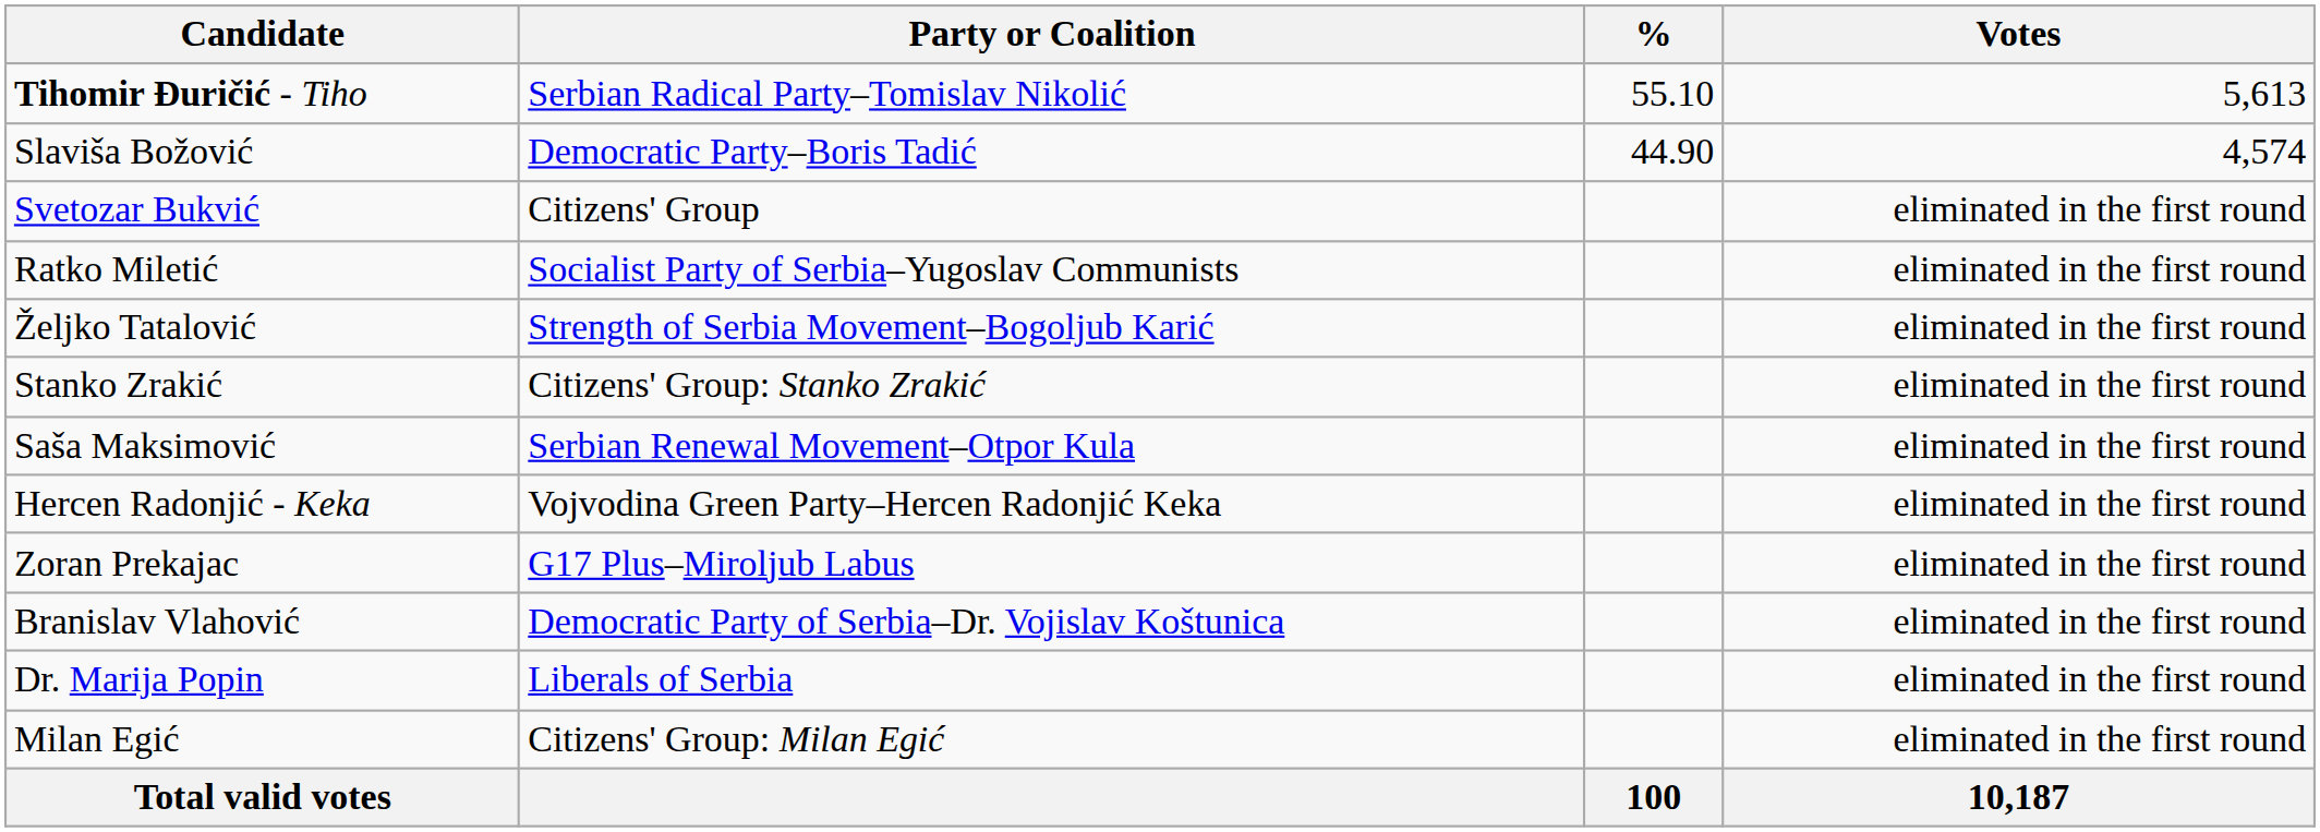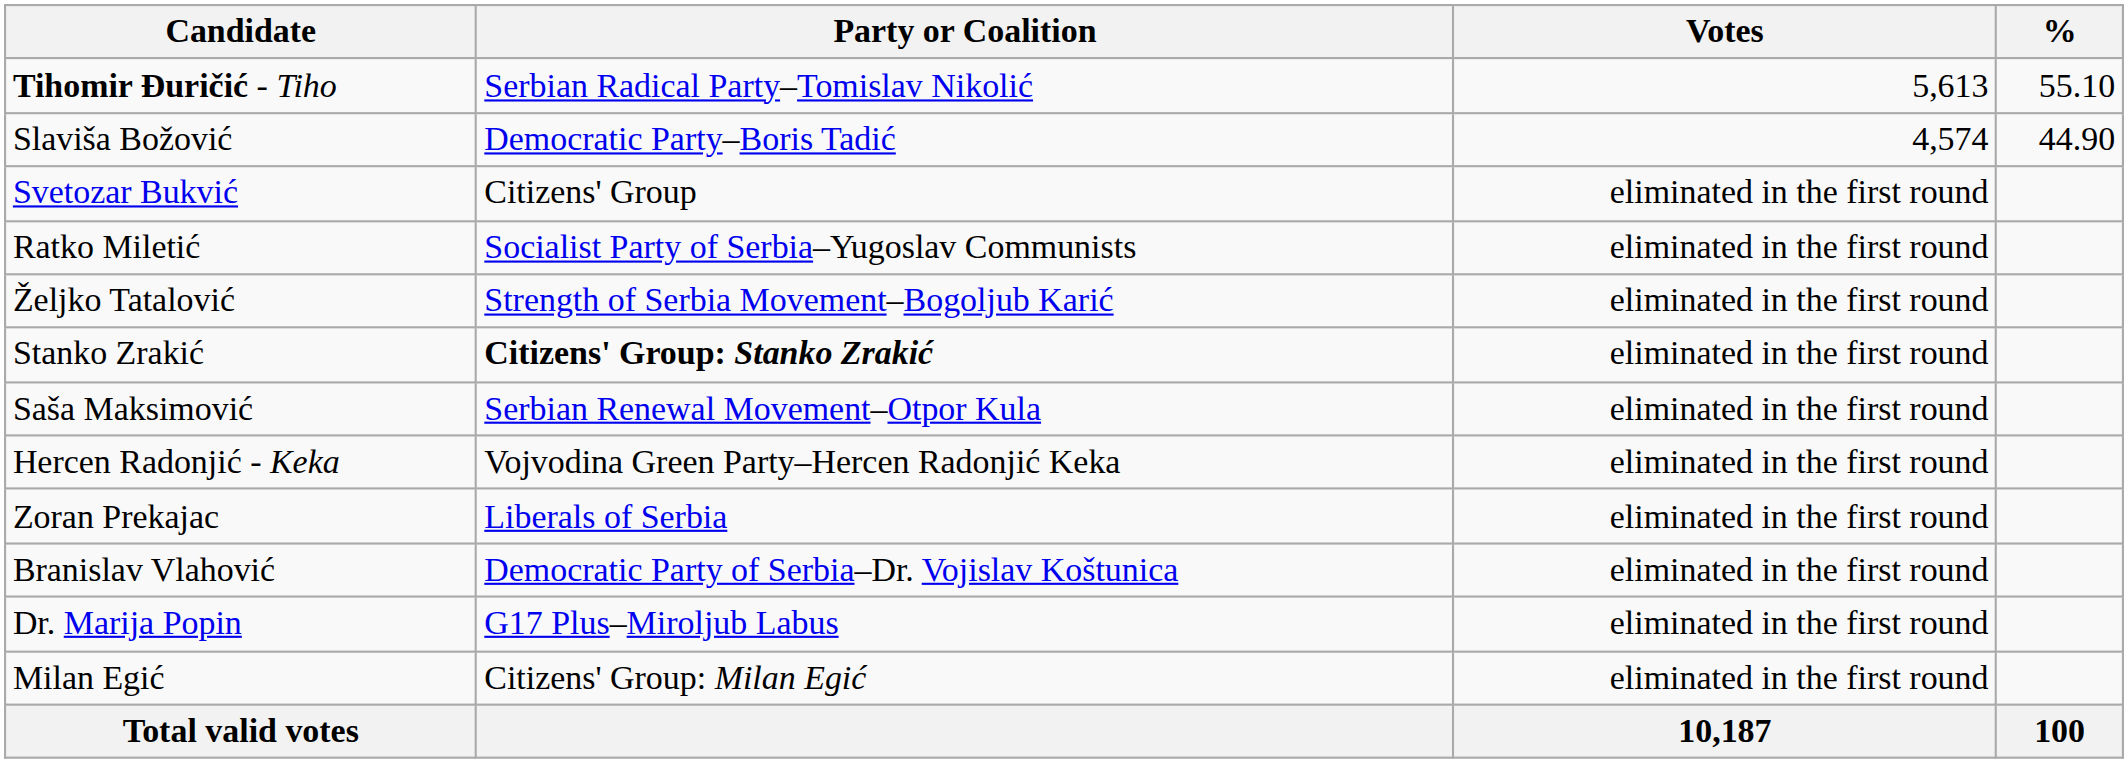columns swapped: Votes <-> %
Stanko Zrakić | Party or Coalition: normal -> bold
Zoran Prekajac | Party or Coalition: G17 Plus–Miroljub Labus -> Liberals of Serbia
Dr. Marija Popin | Party or Coalition: Liberals of Serbia -> G17 Plus–Miroljub Labus
